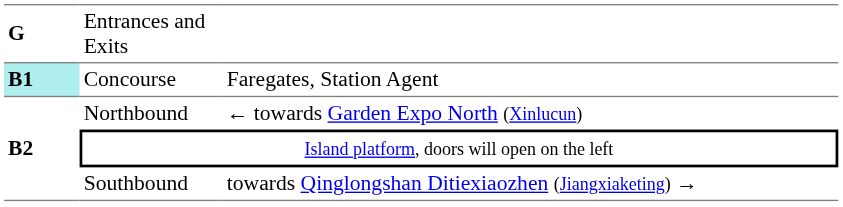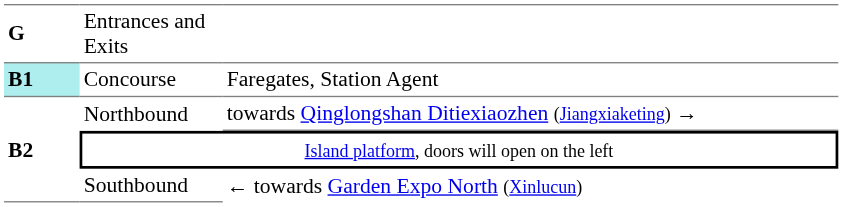Northbound | column 3: ← towards Garden Expo North (Xinlucun) -> towards Qinglongshan Ditiexiaozhen (Jiangxiaketing) →
Southbound | column 3: towards Qinglongshan Ditiexiaozhen (Jiangxiaketing) → -> ← towards Garden Expo North (Xinlucun)
